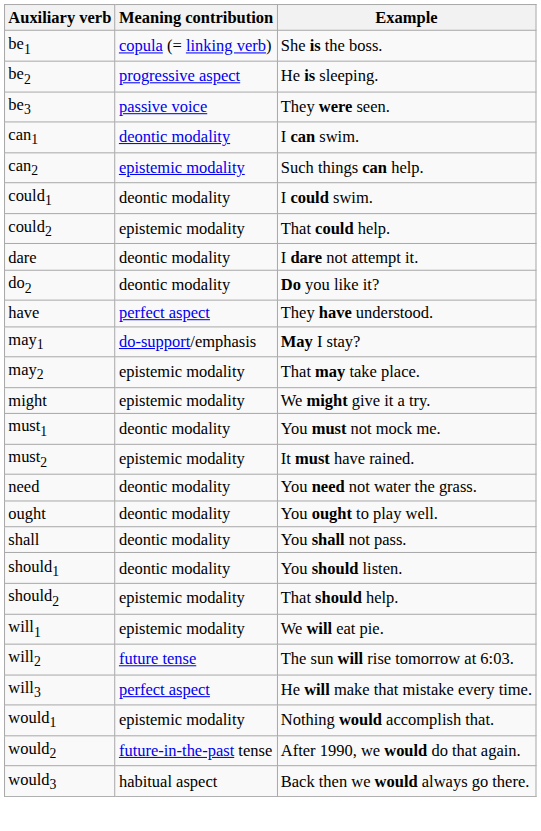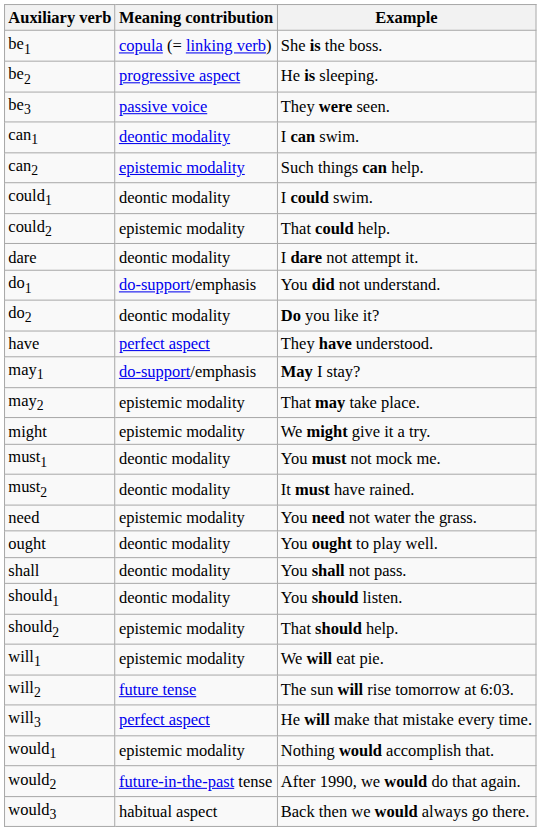+ row: do1 | do-support/emphasis | You did not understand.
must2 | Meaning contribution: epistemic modality -> deontic modality
need | Meaning contribution: deontic modality -> epistemic modality
